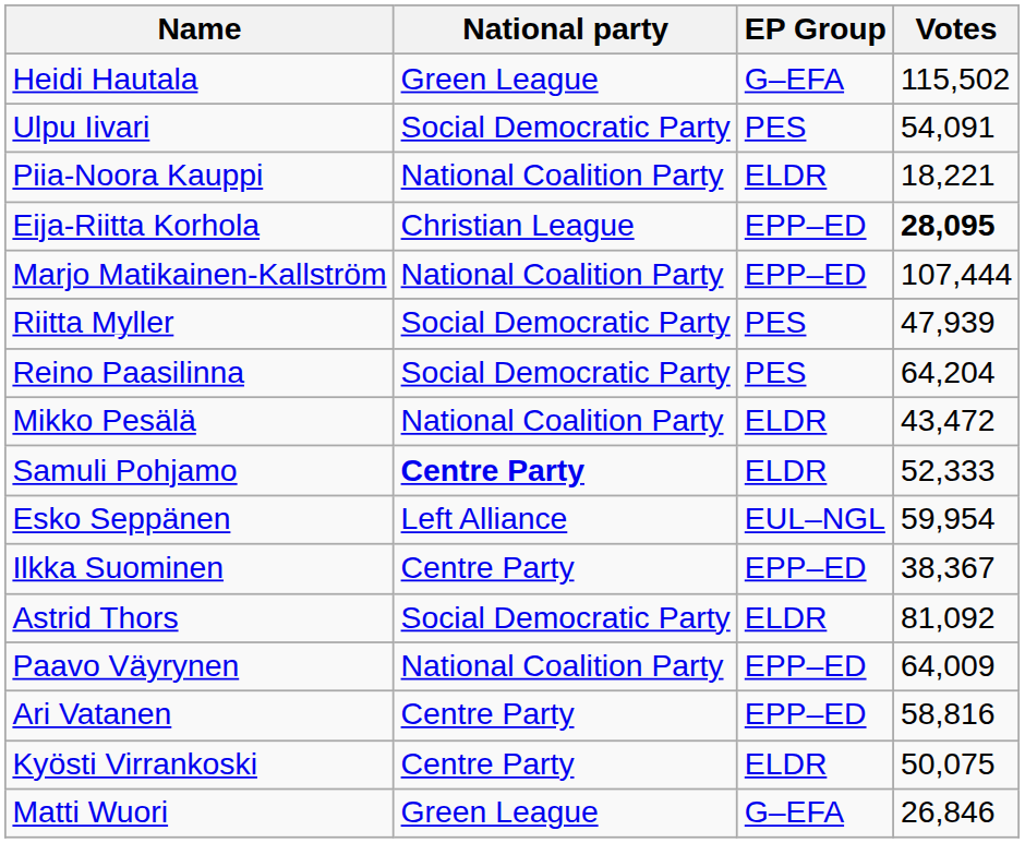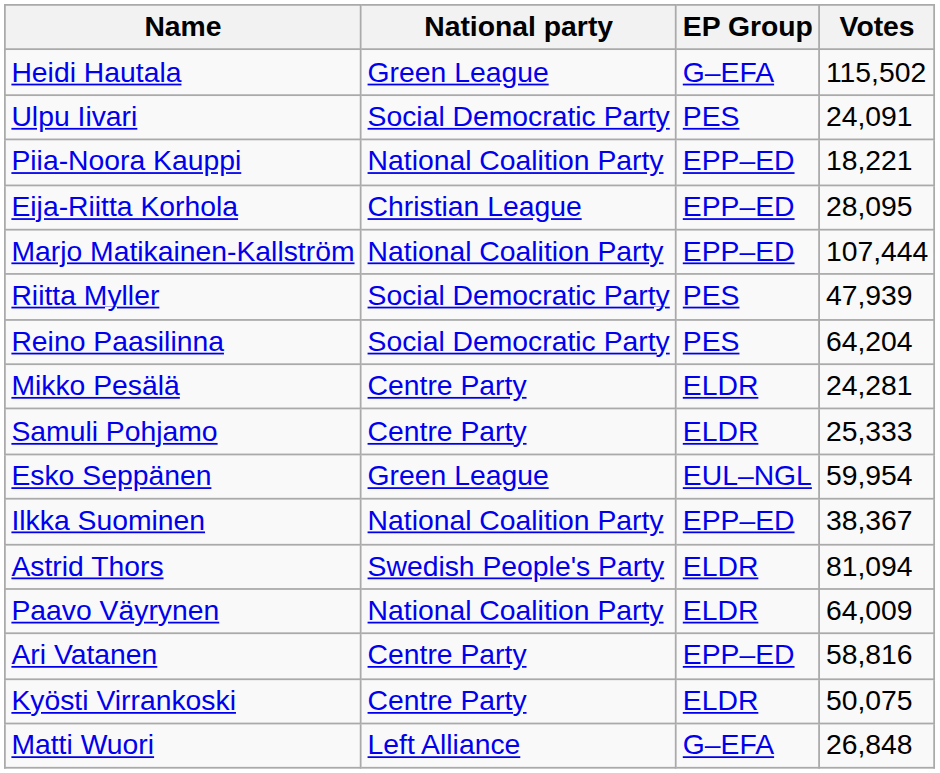Ulpu Iivari | Votes: 54,091 -> 24,091
Piia-Noora Kauppi | EP Group: ELDR -> EPP–ED
Eija-Riitta Korhola | Votes: bold -> normal
Mikko Pesälä | National party: National Coalition Party -> Centre Party
Mikko Pesälä | Votes: 43,472 -> 24,281
Samuli Pohjamo | National party: bold -> normal
Samuli Pohjamo | Votes: 52,333 -> 25,333
Esko Seppänen | National party: Left Alliance -> Green League
Ilkka Suominen | National party: Centre Party -> National Coalition Party
Astrid Thors | National party: Social Democratic Party -> Swedish People's Party
Astrid Thors | Votes: 81,092 -> 81,094
Paavo Väyrynen | EP Group: EPP–ED -> ELDR
Matti Wuori | National party: Green League -> Left Alliance
Matti Wuori | Votes: 26,846 -> 26,848
